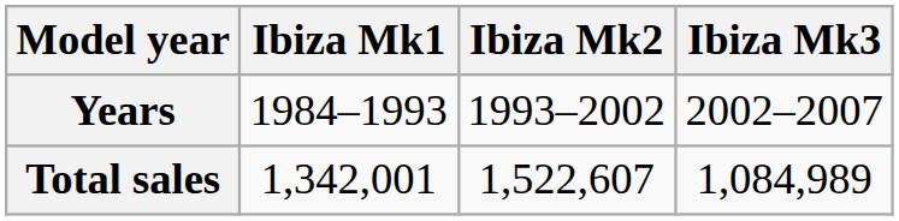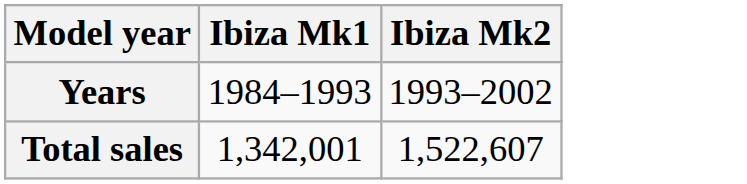- column: Ibiza Mk3 | 2002–2007 | 1,084,989
